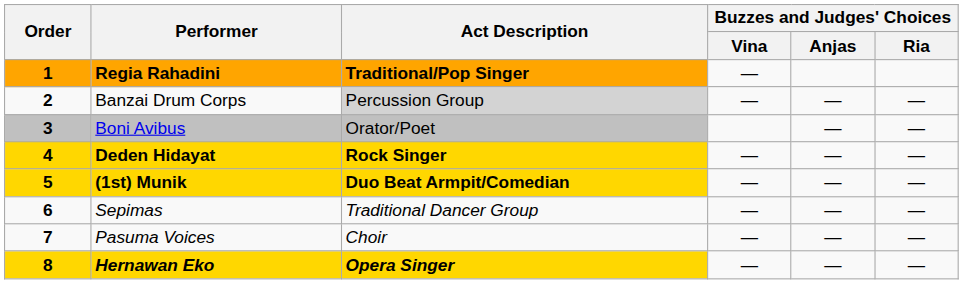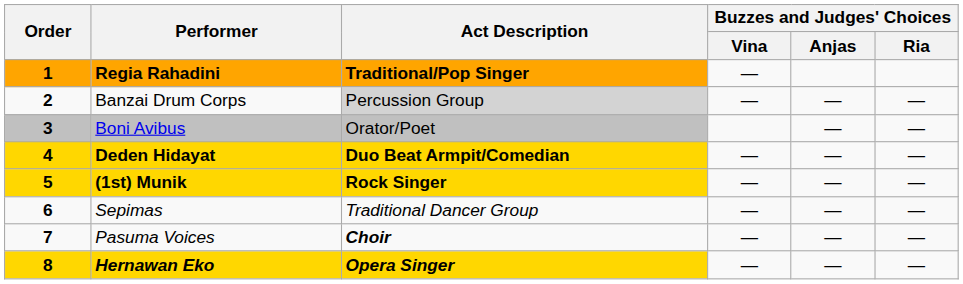Deden Hidayat | Act Description: Rock Singer -> Duo Beat Armpit/Comedian
(1st) Munik | Act Description: Duo Beat Armpit/Comedian -> Rock Singer
Pasuma Voices | Act Description: normal -> bold
